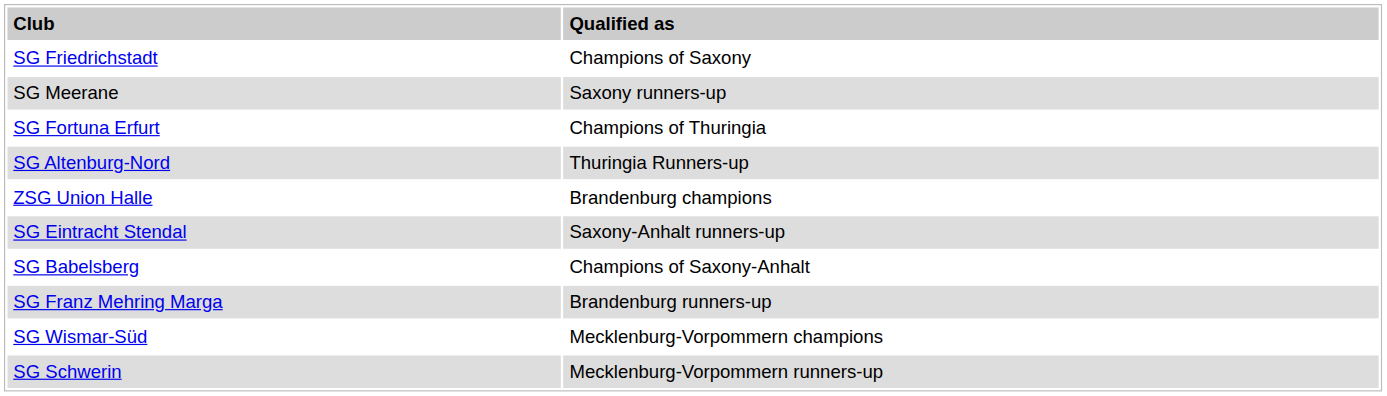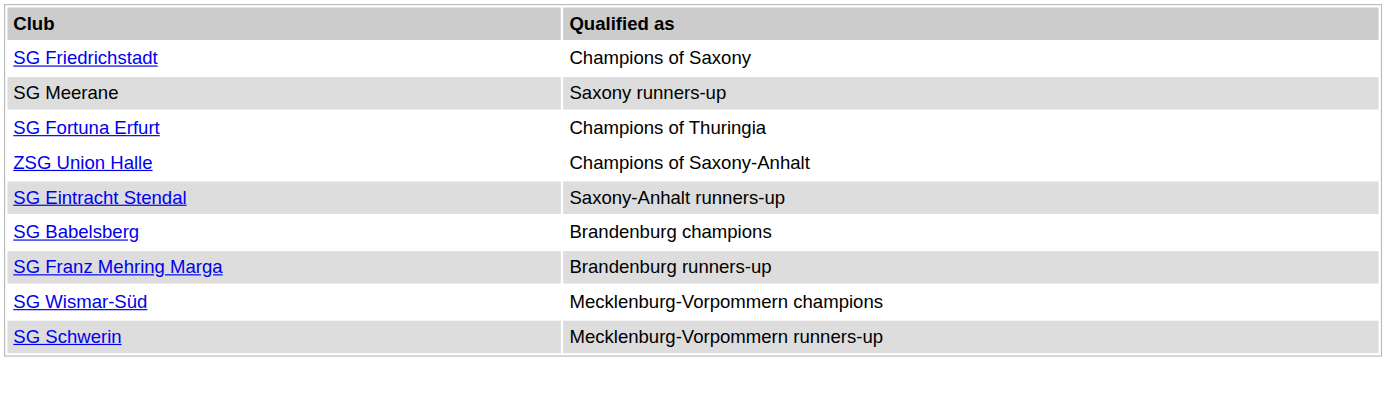- row: SG Altenburg-Nord | Thuringia Runners-up
ZSG Union Halle | column 2: Brandenburg champions -> Champions of Saxony-Anhalt
SG Babelsberg | column 2: Champions of Saxony-Anhalt -> Brandenburg champions
